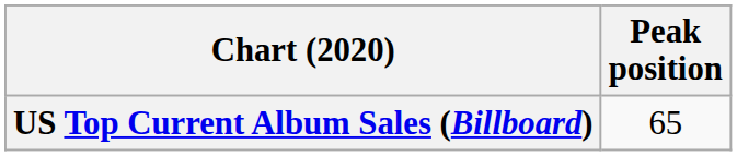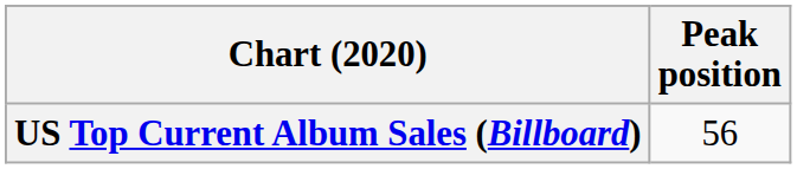US Top Current Album Sales (Billboard) | Peak position: 65 -> 56
